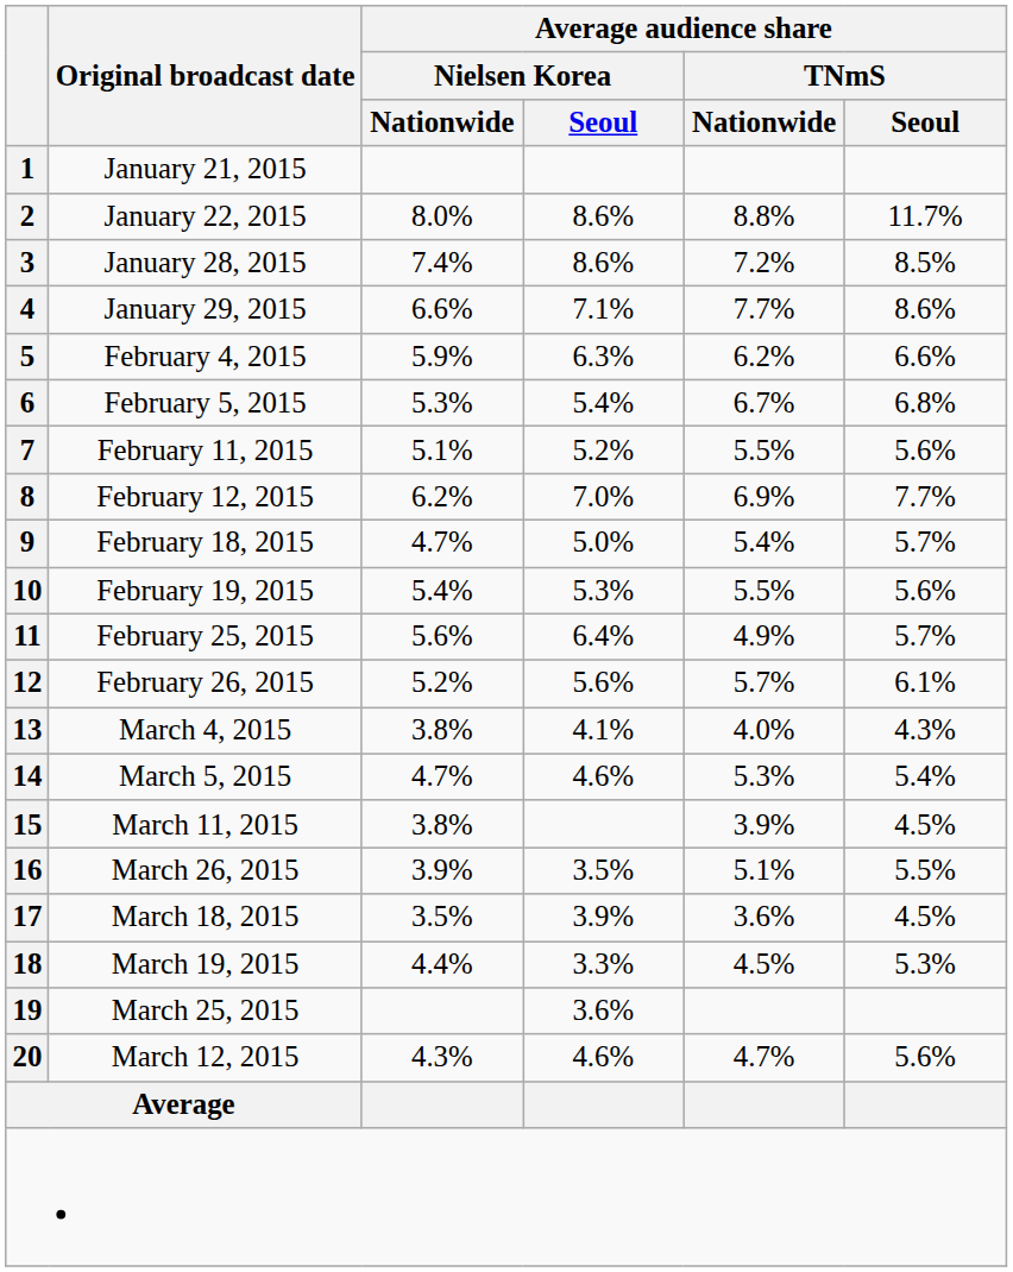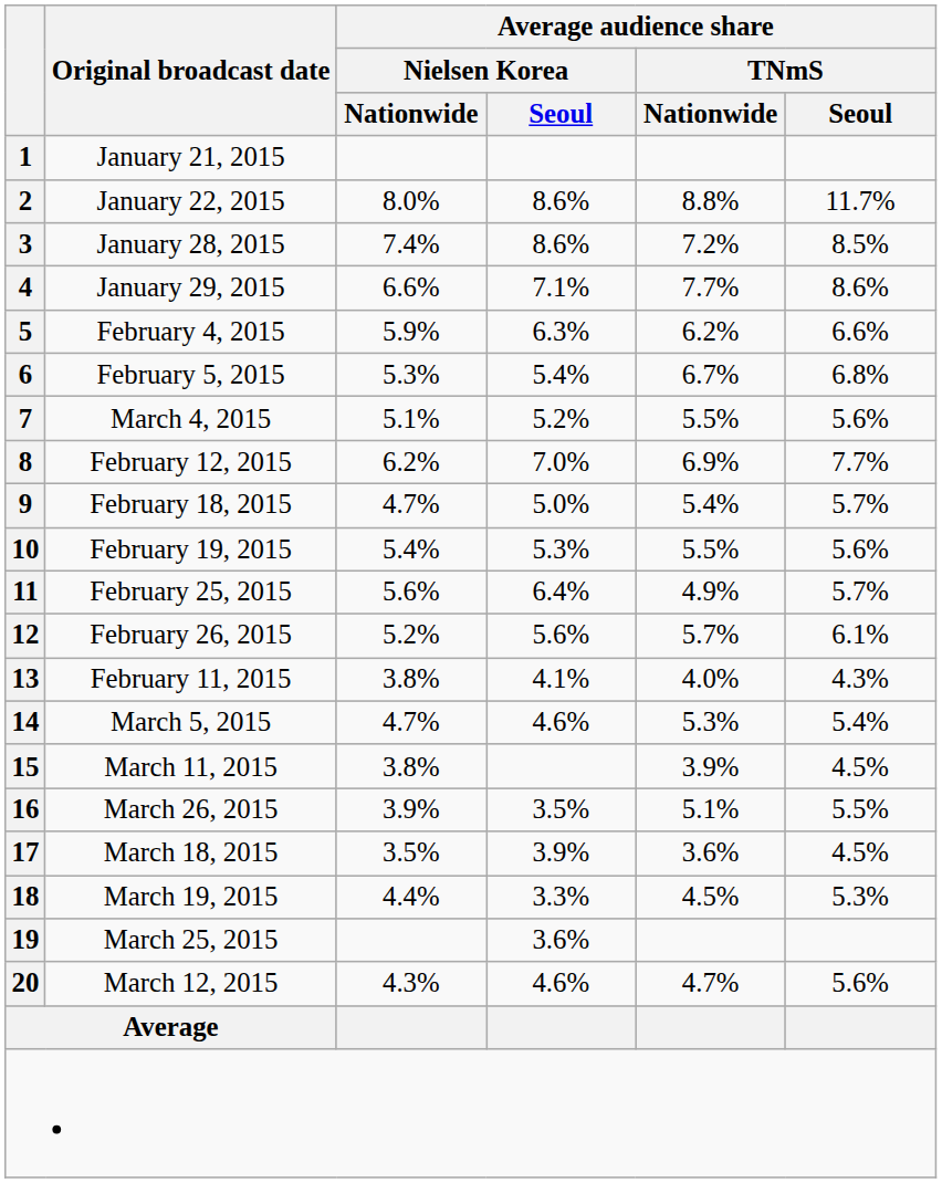7 | Original broadcast date: February 11, 2015 -> March 4, 2015
13 | Original broadcast date: March 4, 2015 -> February 11, 2015
